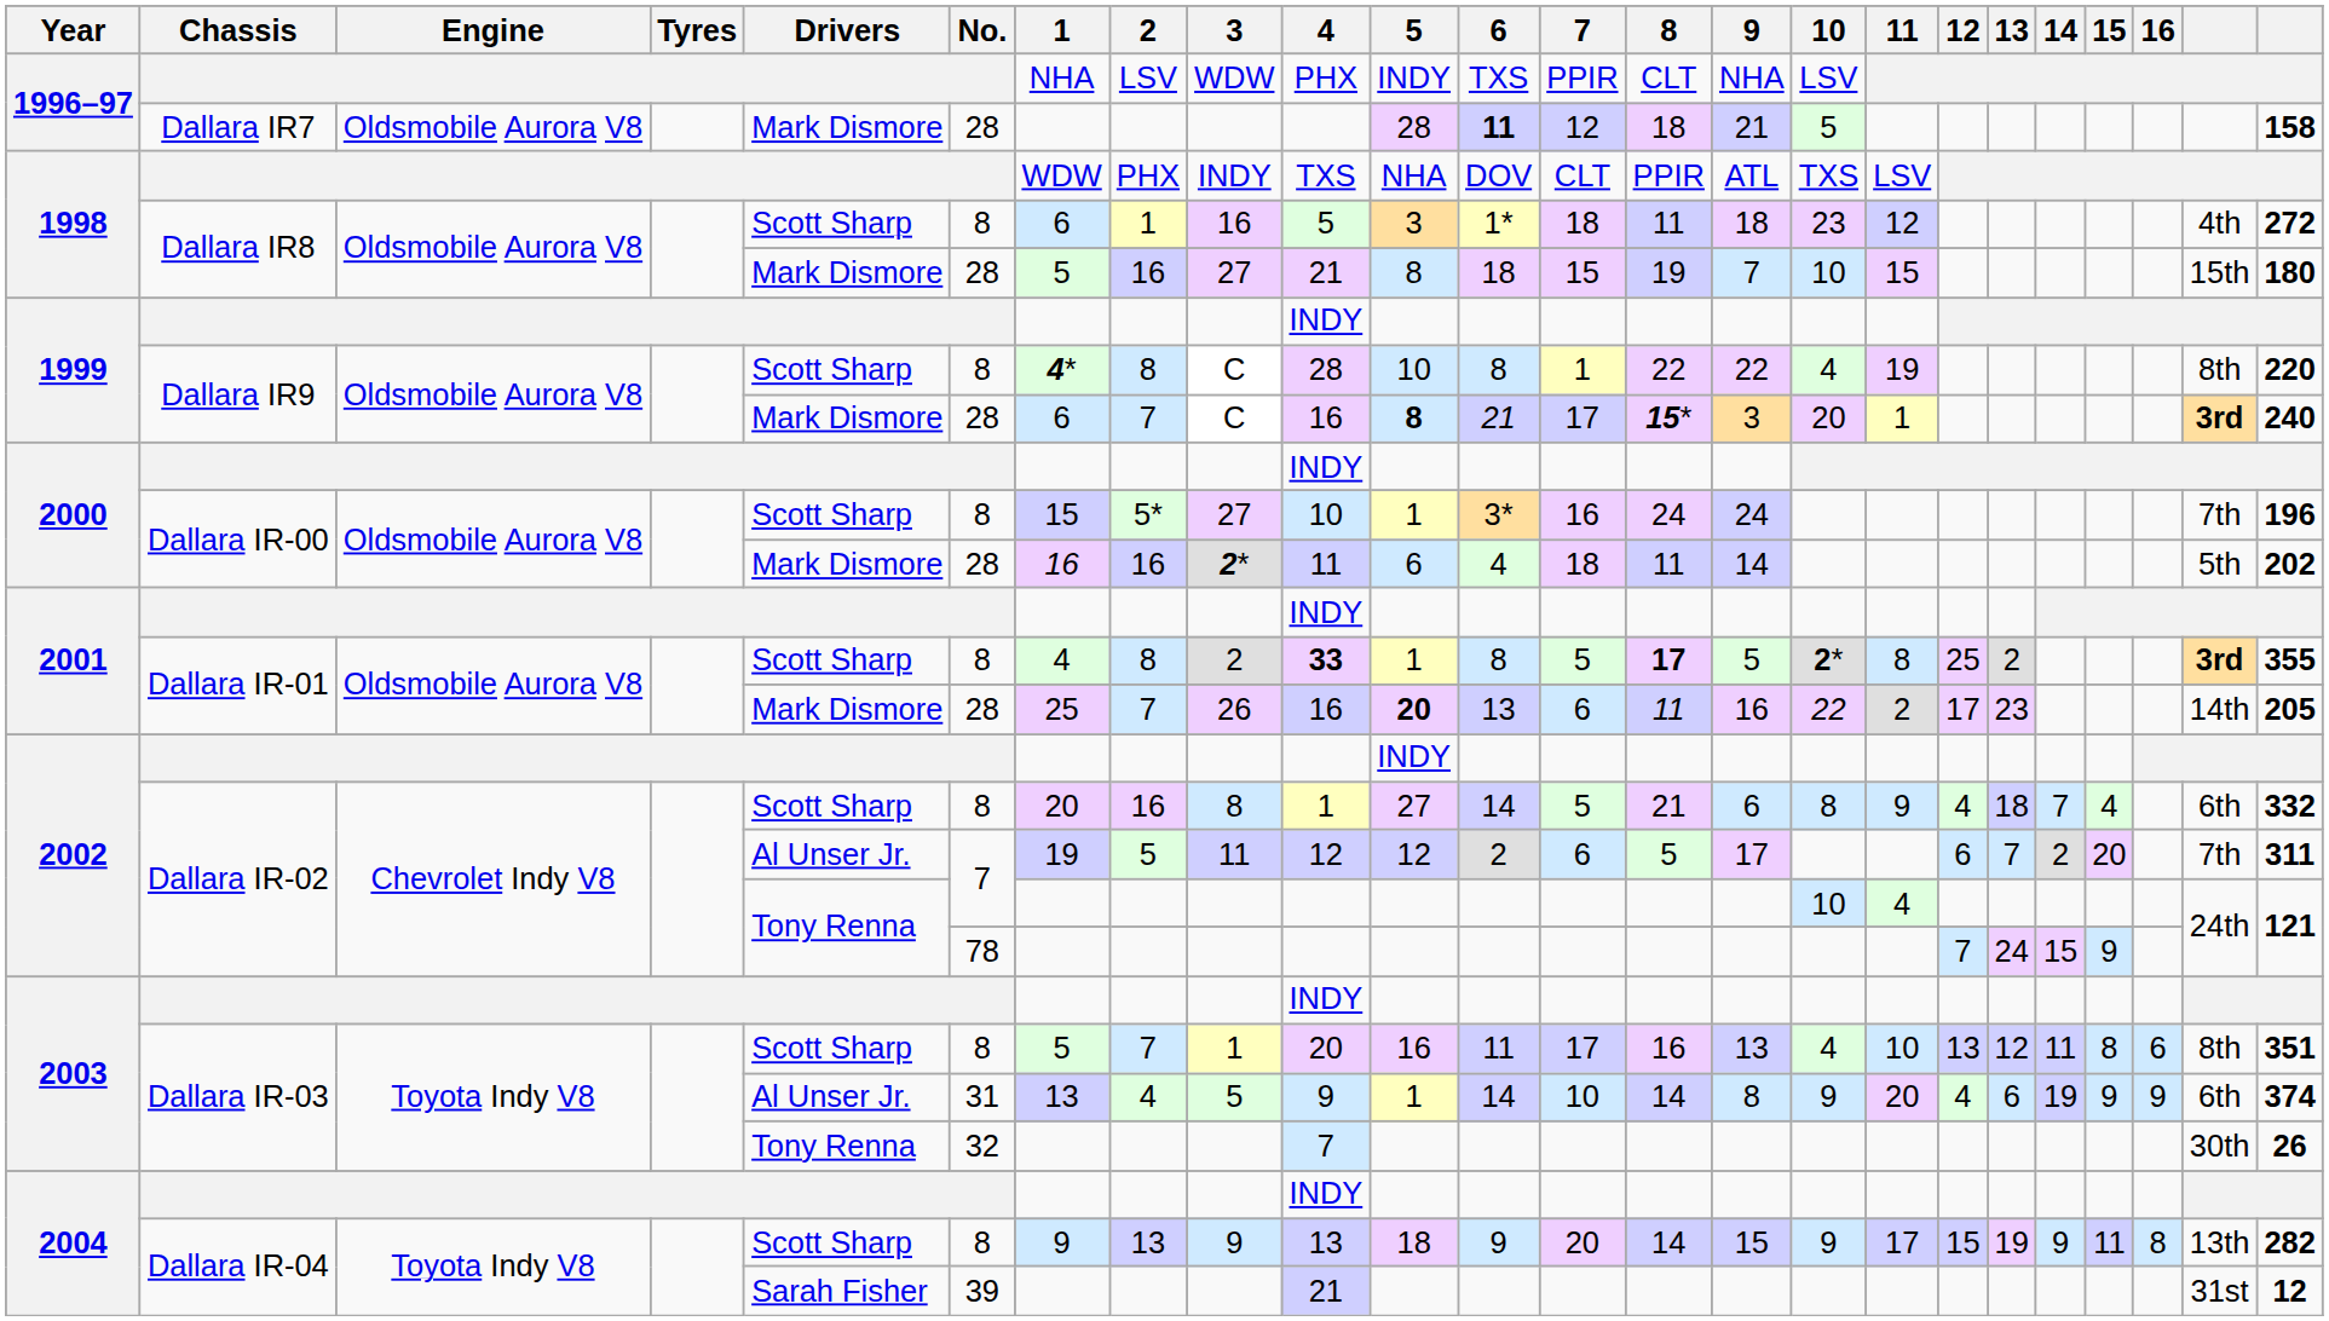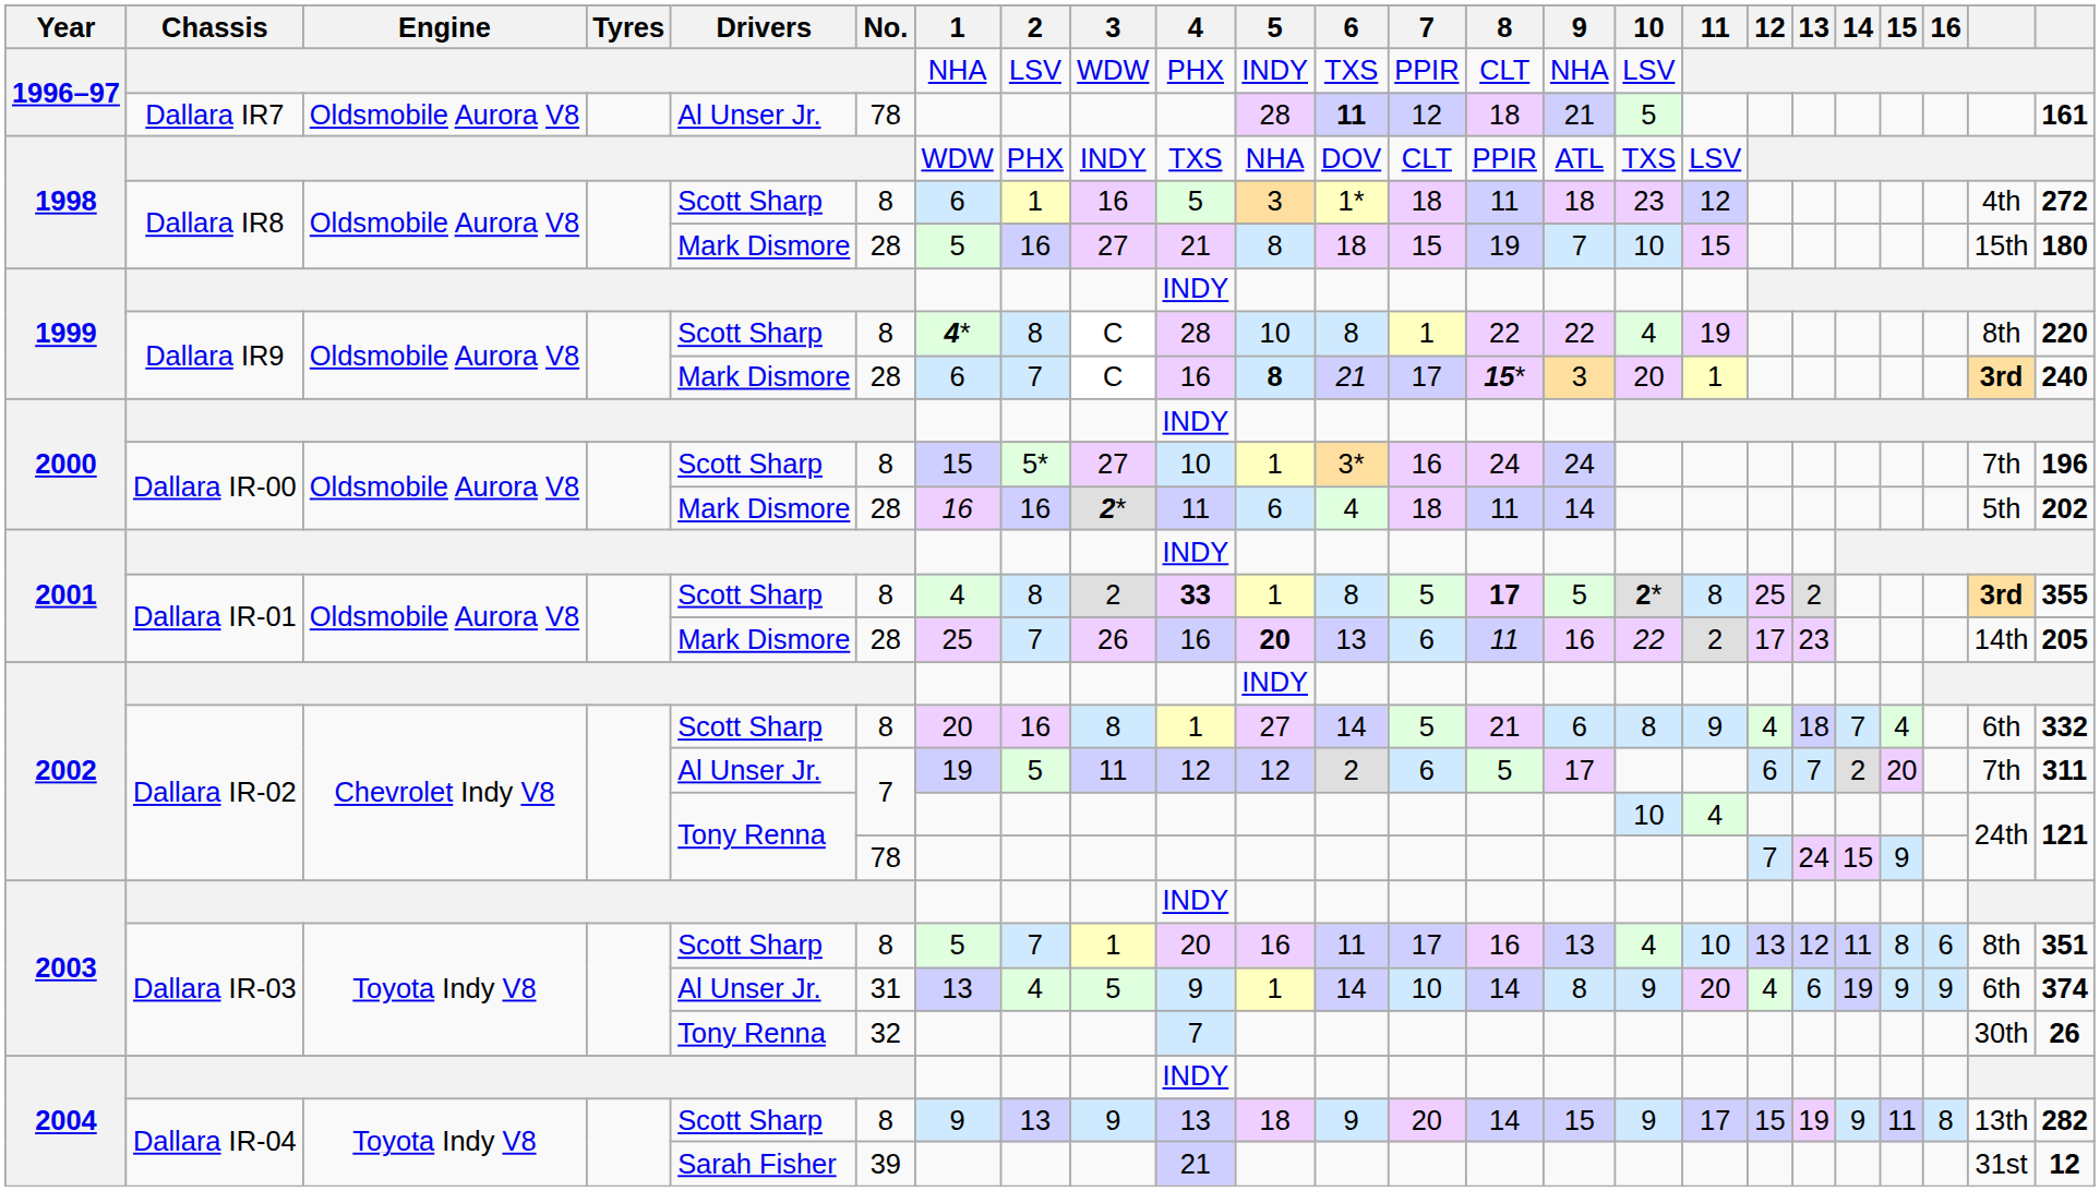Dallara IR7 | Drivers: Mark Dismore -> Al Unser Jr.
Dallara IR7 | No.: 28 -> 78
Dallara IR7 | column 24: 158 -> 161
